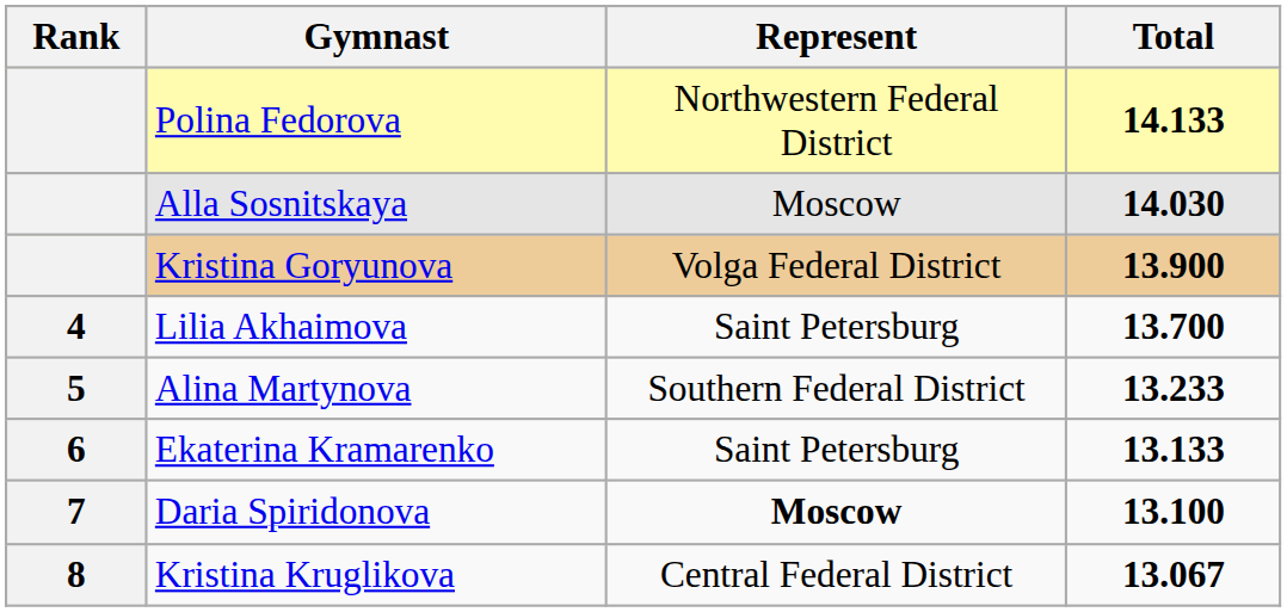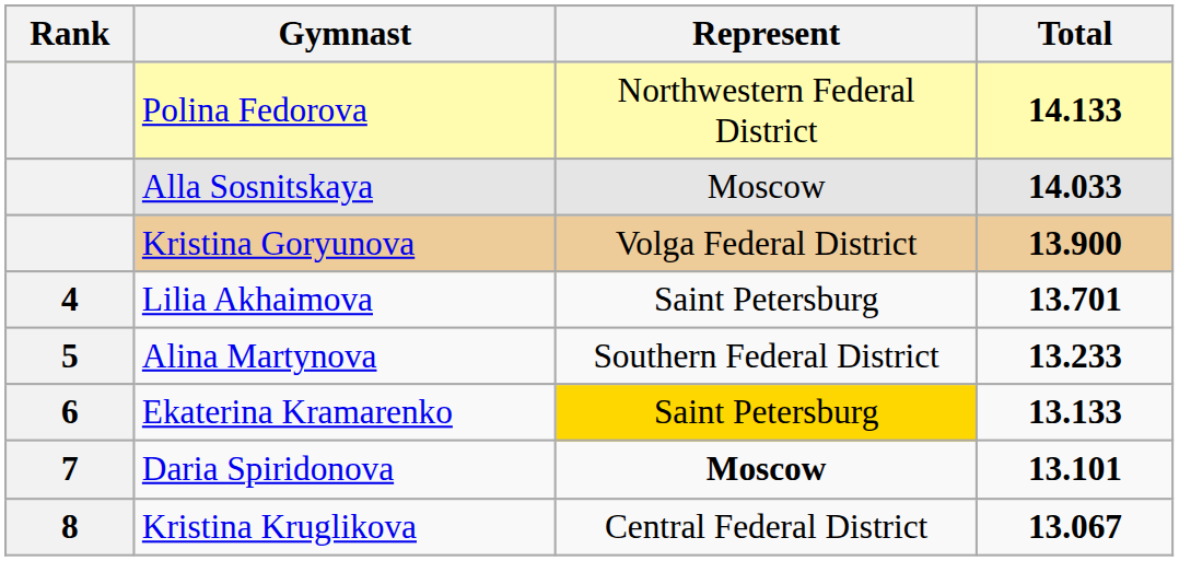Alla Sosnitskaya | Total: 14.030 -> 14.033
Lilia Akhaimova | Total: 13.700 -> 13.701
Ekaterina Kramarenko | Represent: no background -> gold background
Daria Spiridonova | Total: 13.100 -> 13.101
